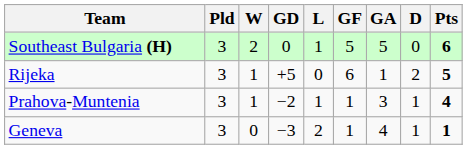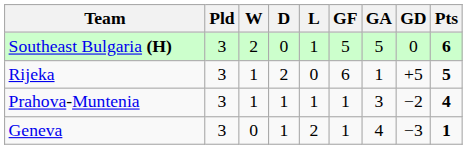columns swapped: D <-> GD
